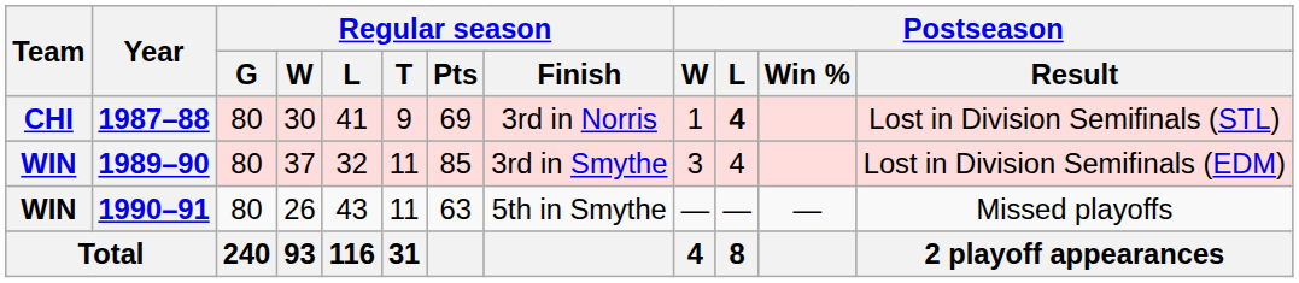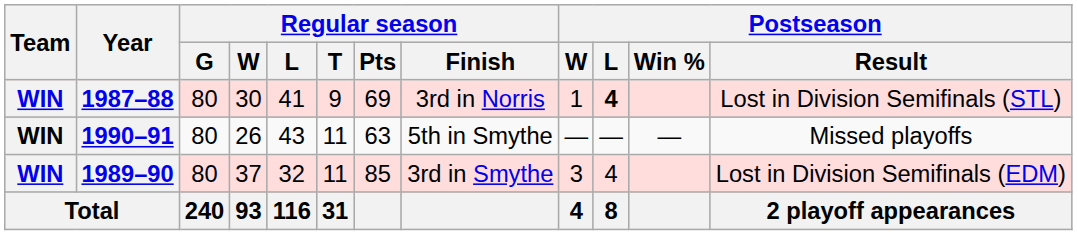1987–88 | Team: CHI -> WIN
rows swapped: 1989–90 <-> 1990–91
